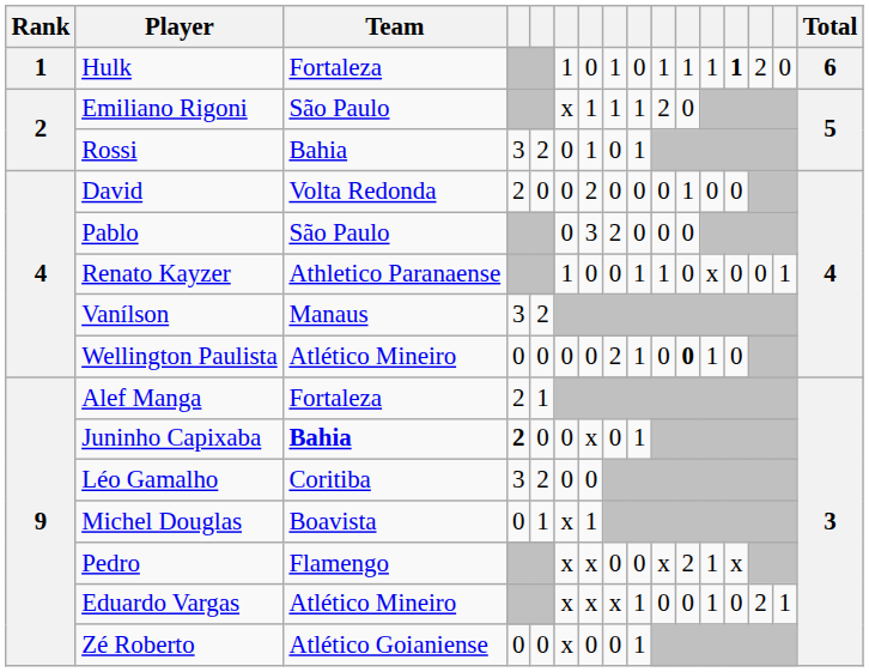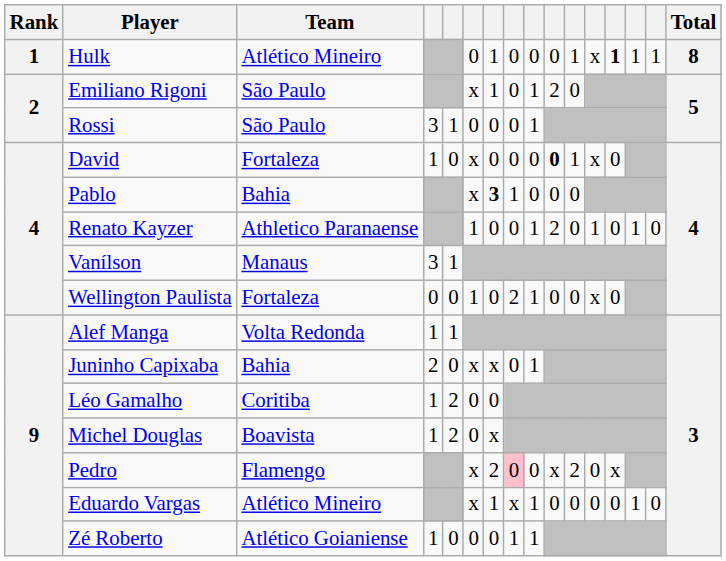Hulk | Team: Fortaleza -> Atlético Mineiro
Hulk | column 6: 1 -> 0
Hulk | column 7: 0 -> 1
Hulk | column 8: 1 -> 0
Hulk | column 10: 1 -> 0
Hulk | column 12: 1 -> x
Hulk | column 14: 2 -> 1
Hulk | column 15: 0 -> 1
Hulk | Total: 6 -> 8
Emiliano Rigoni | column 8: 1 -> 0
Rossi | Team: Bahia -> São Paulo
Rossi | column 5: 2 -> 1
Rossi | column 7: 1 -> 0
David | Team: Volta Redonda -> Fortaleza
David | column 4: 2 -> 1
David | column 6: 0 -> x
David | column 7: 2 -> 0
David | column 10: normal -> bold
David | column 12: 0 -> x
Pablo | Team: São Paulo -> Bahia
Pablo | column 6: 0 -> x
Pablo | column 7: normal -> bold
Pablo | column 8: 2 -> 1
Renato Kayzer | column 10: 1 -> 2
Renato Kayzer | column 12: x -> 1
Renato Kayzer | column 14: 0 -> 1
Renato Kayzer | column 15: 1 -> 0
Vanílson | column 5: 2 -> 1
Wellington Paulista | Team: Atlético Mineiro -> Fortaleza
Wellington Paulista | column 6: 0 -> 1
Wellington Paulista | column 11: bold -> normal
Wellington Paulista | column 12: 1 -> x
Alef Manga | Team: Fortaleza -> Volta Redonda
Alef Manga | column 4: 2 -> 1
Juninho Capixaba | Team: bold -> normal
Juninho Capixaba | column 4: bold -> normal
Juninho Capixaba | column 6: 0 -> x
Léo Gamalho | column 4: 3 -> 1
Michel Douglas | column 4: 0 -> 1
Michel Douglas | column 5: 1 -> 2
Michel Douglas | column 6: x -> 0
Michel Douglas | column 7: 1 -> x
Pedro | column 7: x -> 2
Pedro | column 8: no background -> pink background
Pedro | column 12: 1 -> 0
Eduardo Vargas | column 7: x -> 1
Eduardo Vargas | column 12: 1 -> 0
Eduardo Vargas | column 14: 2 -> 1
Eduardo Vargas | column 15: 1 -> 0
Zé Roberto | column 4: 0 -> 1
Zé Roberto | column 6: x -> 0
Zé Roberto | column 8: 0 -> 1
